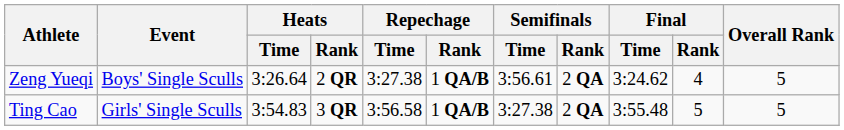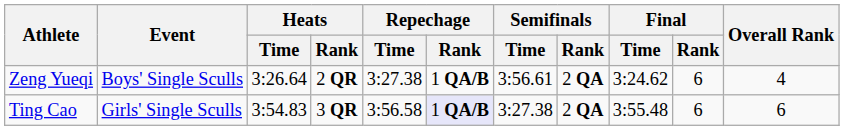Zeng Yueqi | Final / Rank: 4 -> 6
Zeng Yueqi | Overall Rank: 5 -> 4
Ting Cao | Repechage / Rank: no background -> lavender background
Ting Cao | Final / Rank: 5 -> 6
Ting Cao | Overall Rank: 5 -> 6
